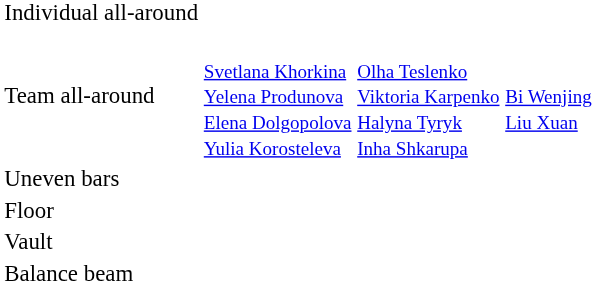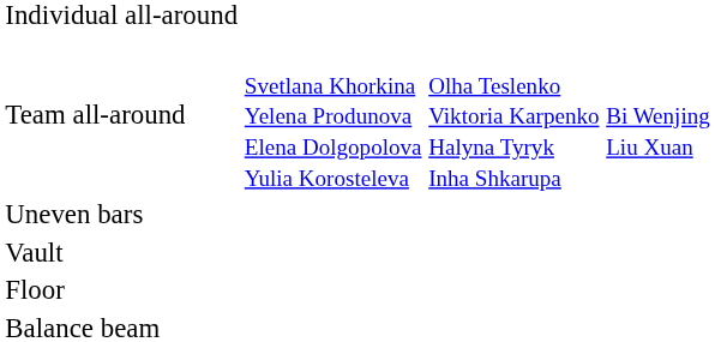rows swapped: Vault <-> Floor
